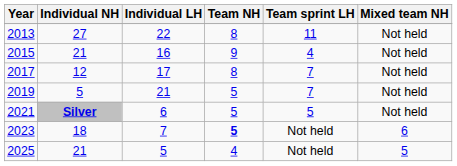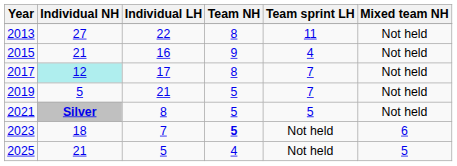2017 | Individual NH: no background -> paleturquoise background
2021 | Individual LH: 6 -> 8
